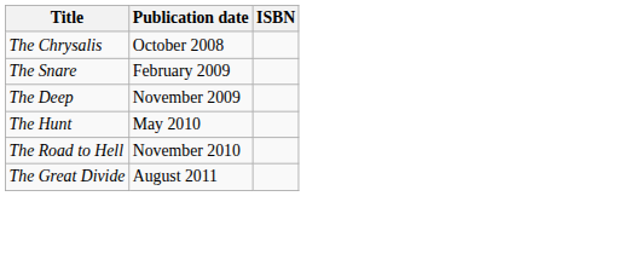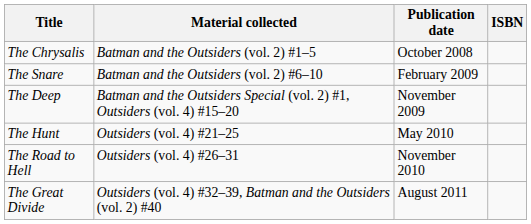+ column: Material collected | Batman and the Outsiders (vol. 2) #1–5 | Batman and the Outsiders (vol. 2) #6–10 | Batman and the Outsiders Special (vol. 2) #1, Outsiders (vol. 4) #15–20 | Outsiders (vol. 4) #21–25 | Outsiders (vol. 4) #26–31 | Outsiders (vol. 4) #32–39, Batman and the Outsiders (vol. 2) #40
